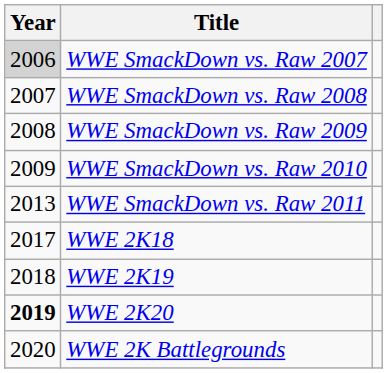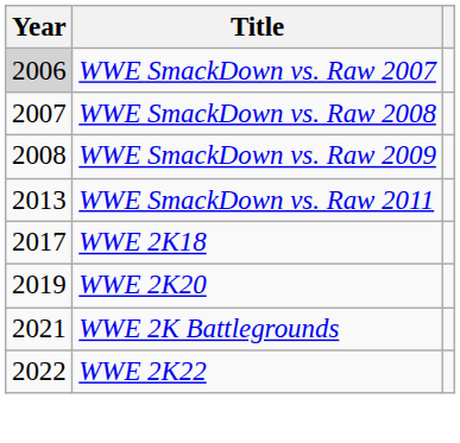- row: 2009 | WWE SmackDown vs. Raw 2010
- row: 2018 | WWE 2K19
WWE 2K20 | Year: bold -> normal
WWE 2K Battlegrounds | Year: 2020 -> 2021
+ row: 2022 | WWE 2K22
